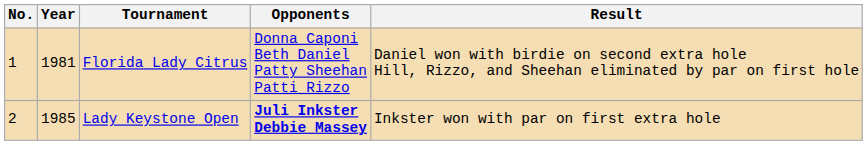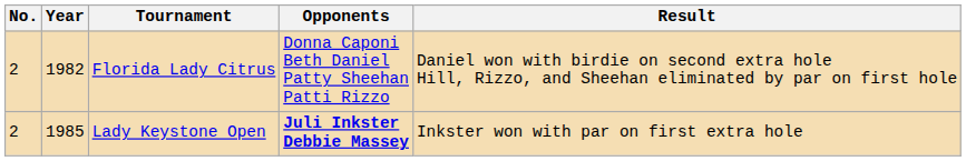Florida Lady Citrus | No.: 1 -> 2
Florida Lady Citrus | Year: 1981 -> 1982
